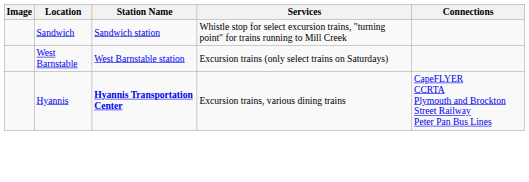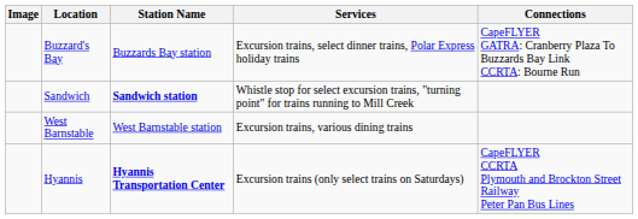+ row: Buzzard's Bay | Buzzards Bay station | Excursion trains, select dinner trains, Polar Express holiday trains | CapeFLYER GATRA: Cranberry Plaza To Buzzards Bay Link CCRTA: Bourne Run
Sandwich | Station Name: normal -> bold
West Barnstable | Services: Excursion trains (only select trains on Saturdays) -> Excursion trains, various dining trains
Hyannis | Services: Excursion trains, various dining trains -> Excursion trains (only select trains on Saturdays)
